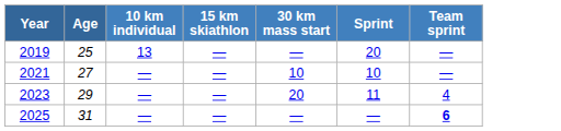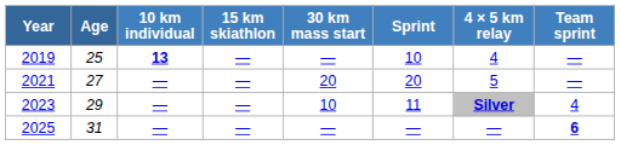+ column: 4 × 5 km relay | 4 | 5 | Silver | —
2019 | 10 km individual: normal -> bold
2019 | Sprint: 20 -> 10
2021 | 30 km mass start: 10 -> 20
2021 | Sprint: 10 -> 20
2023 | 30 km mass start: 20 -> 10
